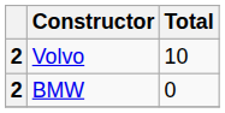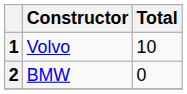Volvo | column 1: 2 -> 1
